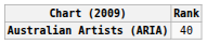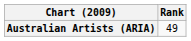Australian Artists (ARIA) | Rank: 40 -> 49
